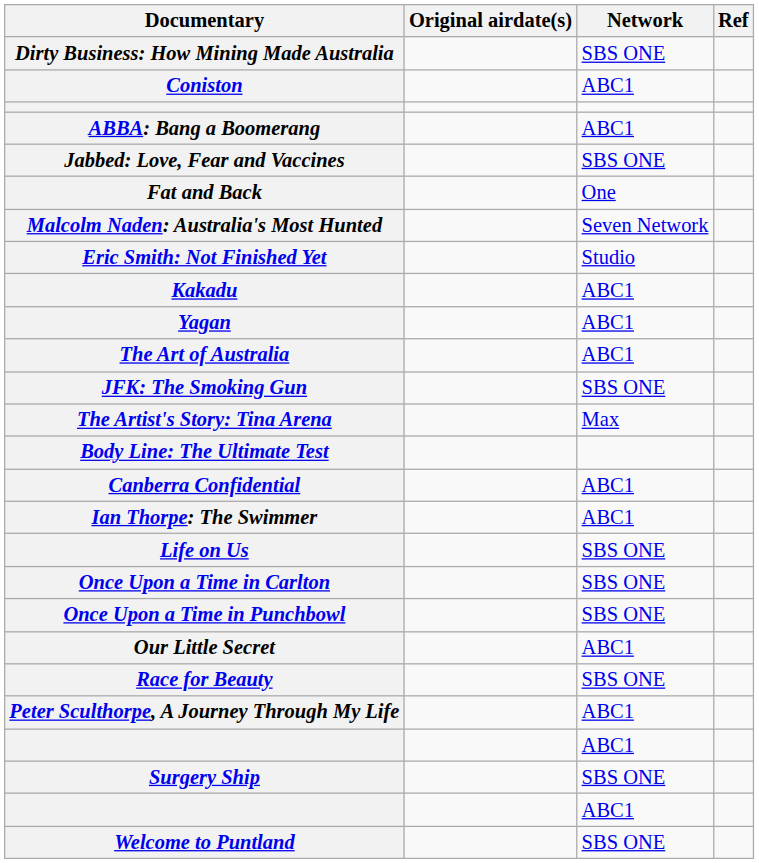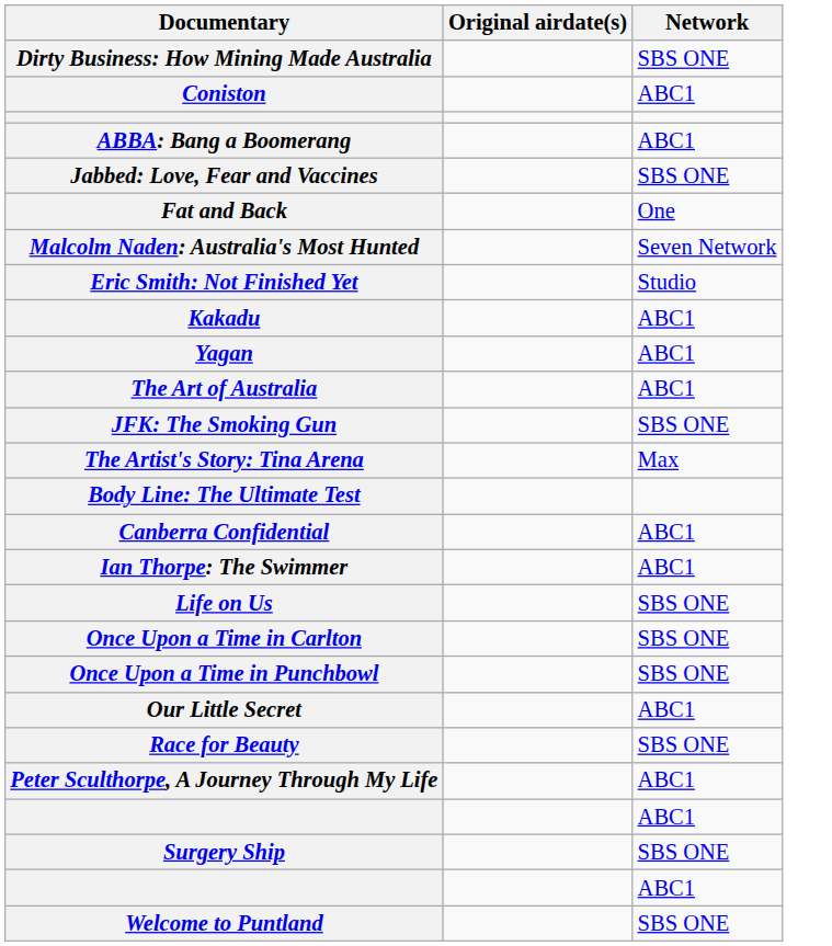- column: Ref
